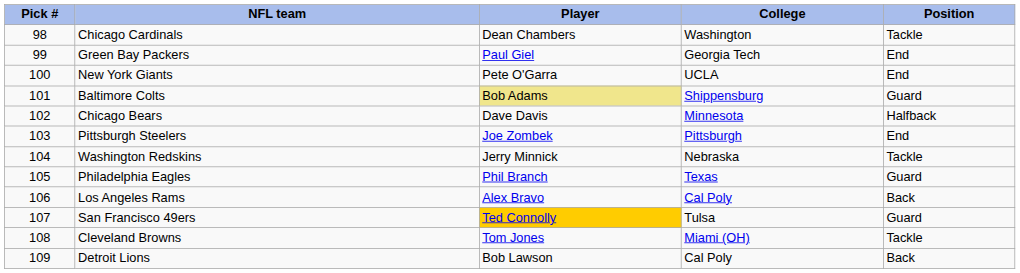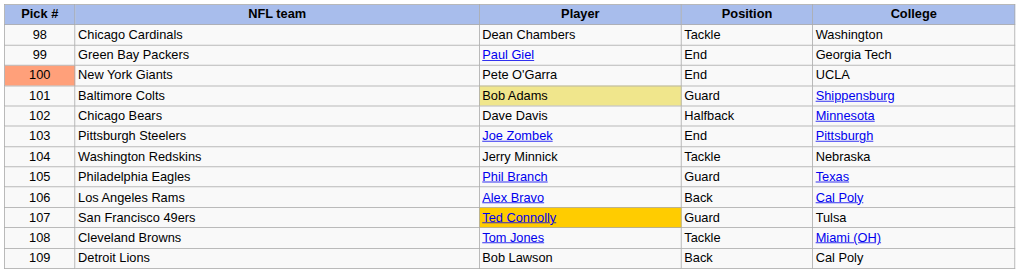columns swapped: Position <-> College
New York Giants | Pick #: no background -> lightsalmon background
